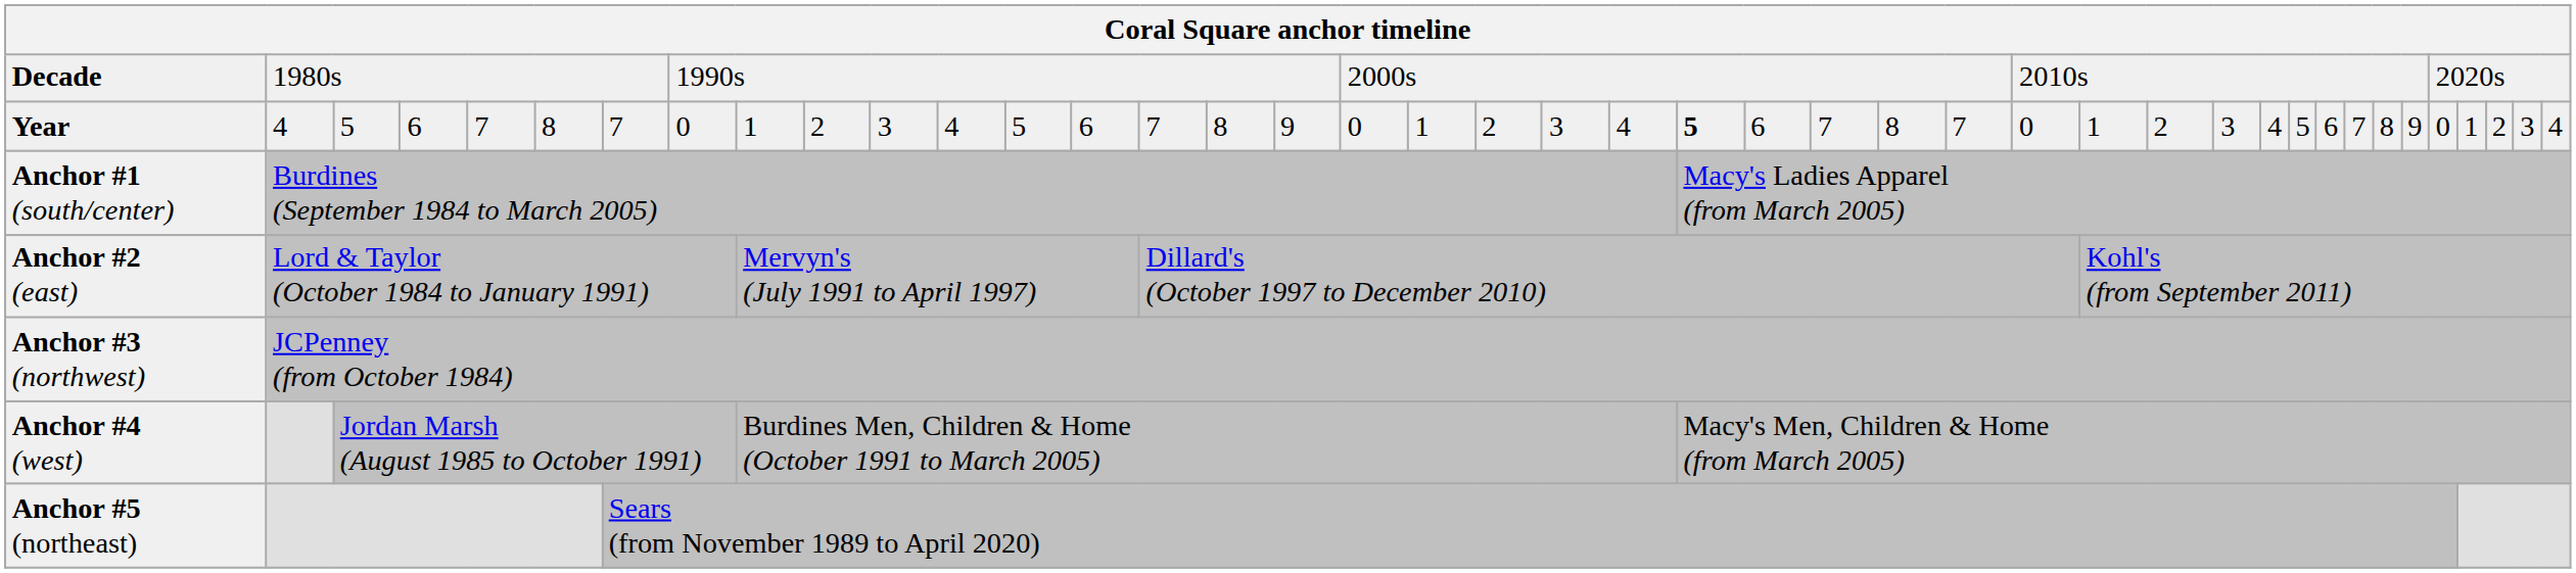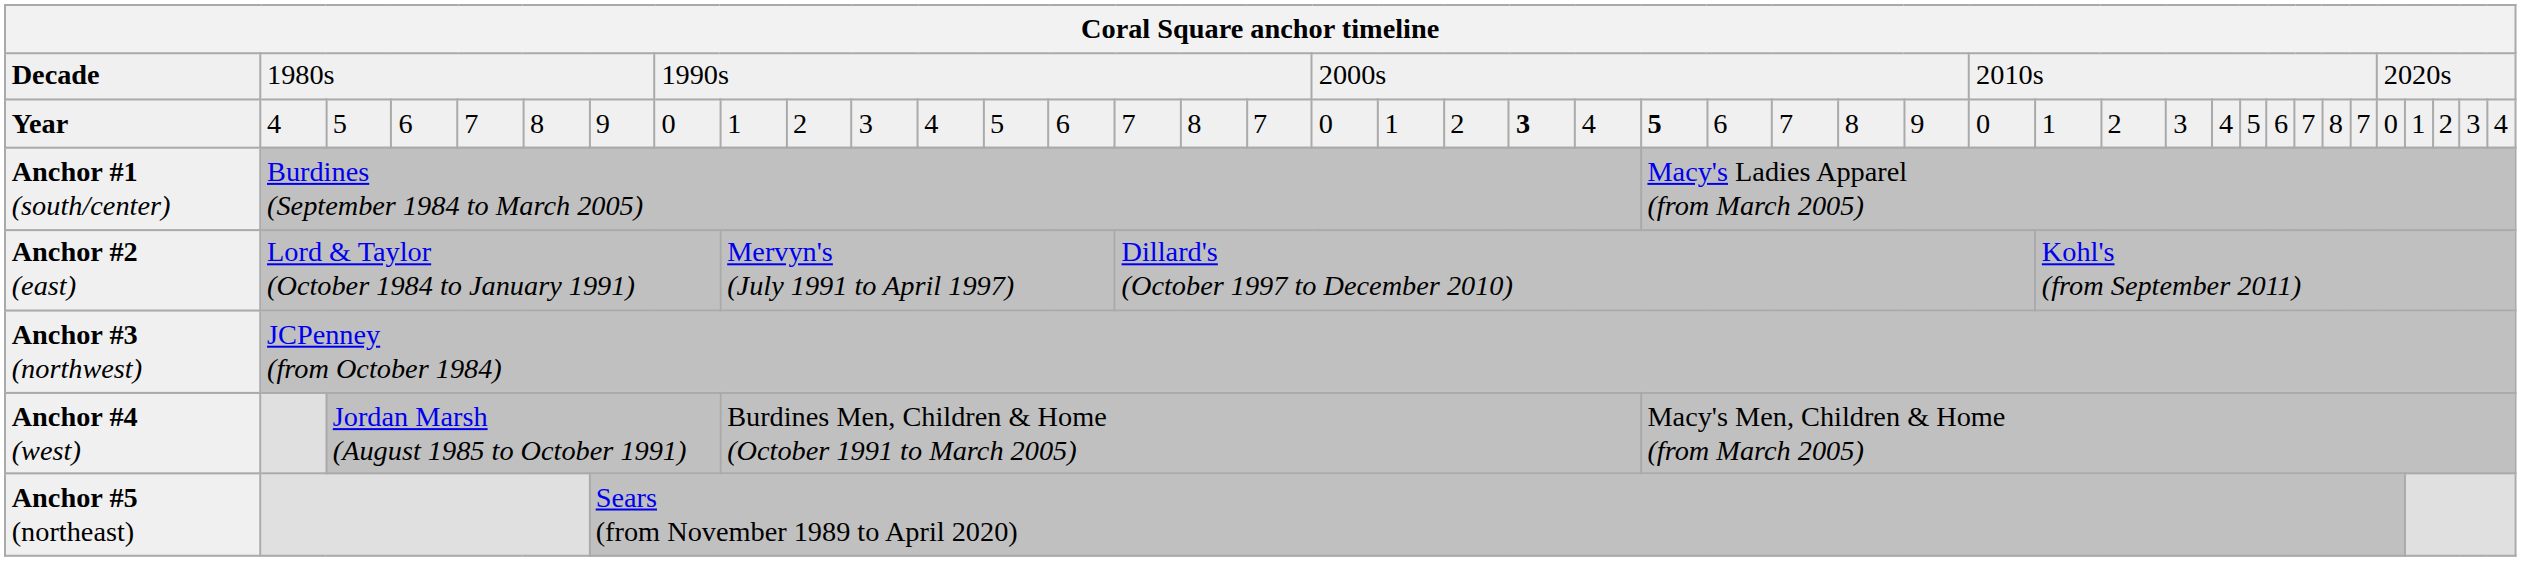Year | column 7: 7 -> 9
Year | column 17: 9 -> 7
Year | column 21: normal -> bold
Year | column 27: 7 -> 9
Year | column 37: 9 -> 7
